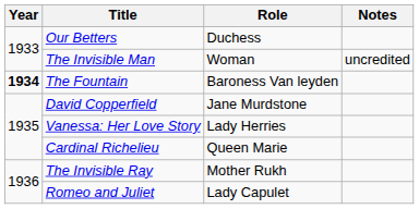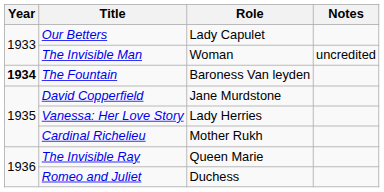Our Betters | Role: Duchess -> Lady Capulet
Cardinal Richelieu | Role: Queen Marie -> Mother Rukh
The Invisible Ray | Role: Mother Rukh -> Queen Marie
Romeo and Juliet | Role: Lady Capulet -> Duchess
